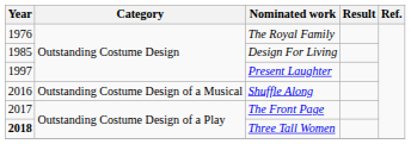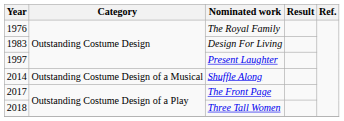Design For Living | Year: 1985 -> 1983
Shuffle Along | Year: 2016 -> 2014
Three Tall Women | Year: bold -> normal
